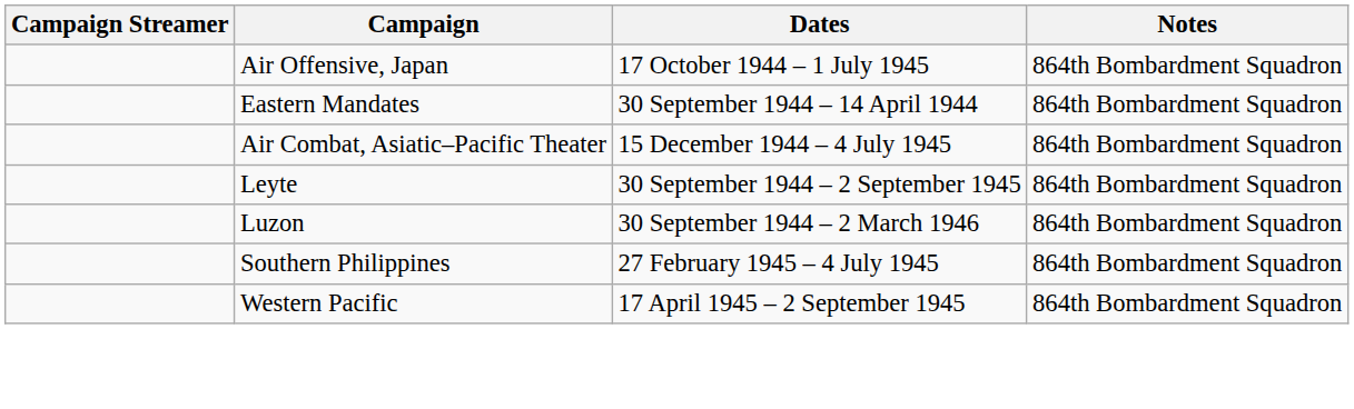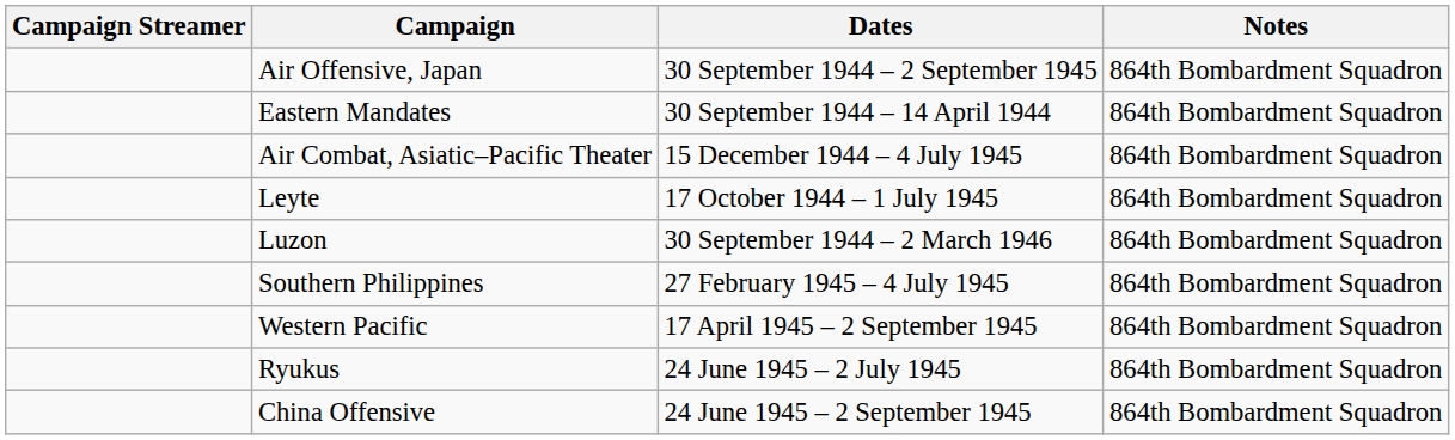Air Offensive, Japan | Dates: 17 October 1944 – 1 July 1945 -> 30 September 1944 – 2 September 1945
Leyte | Dates: 30 September 1944 – 2 September 1945 -> 17 October 1944 – 1 July 1945
+ row: Ryukus | 24 June 1945 – 2 July 1945 | 864th Bombardment Squadron
+ row: China Offensive | 24 June 1945 – 2 September 1945 | 864th Bombardment Squadron
